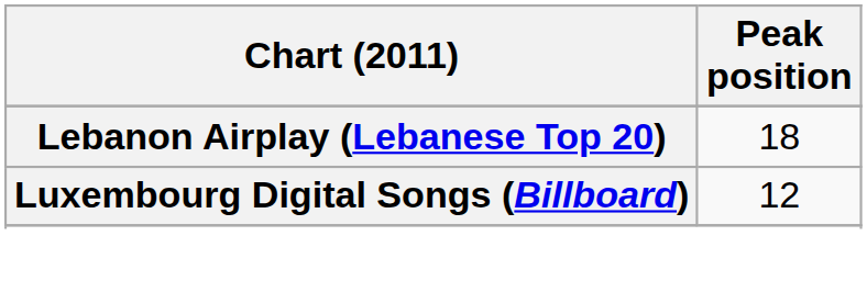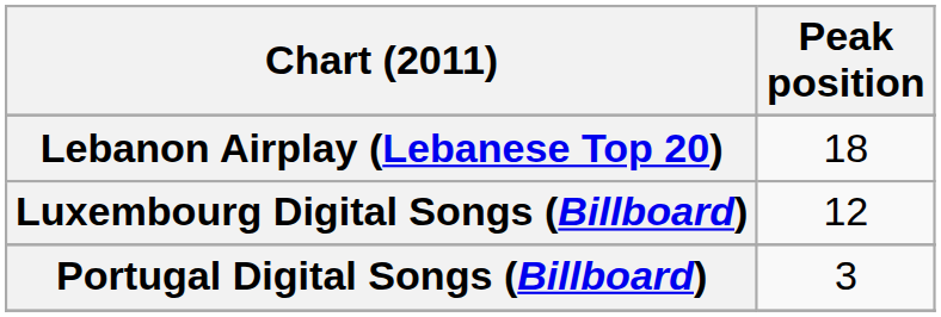+ row: Portugal Digital Songs (Billboard) | 3
